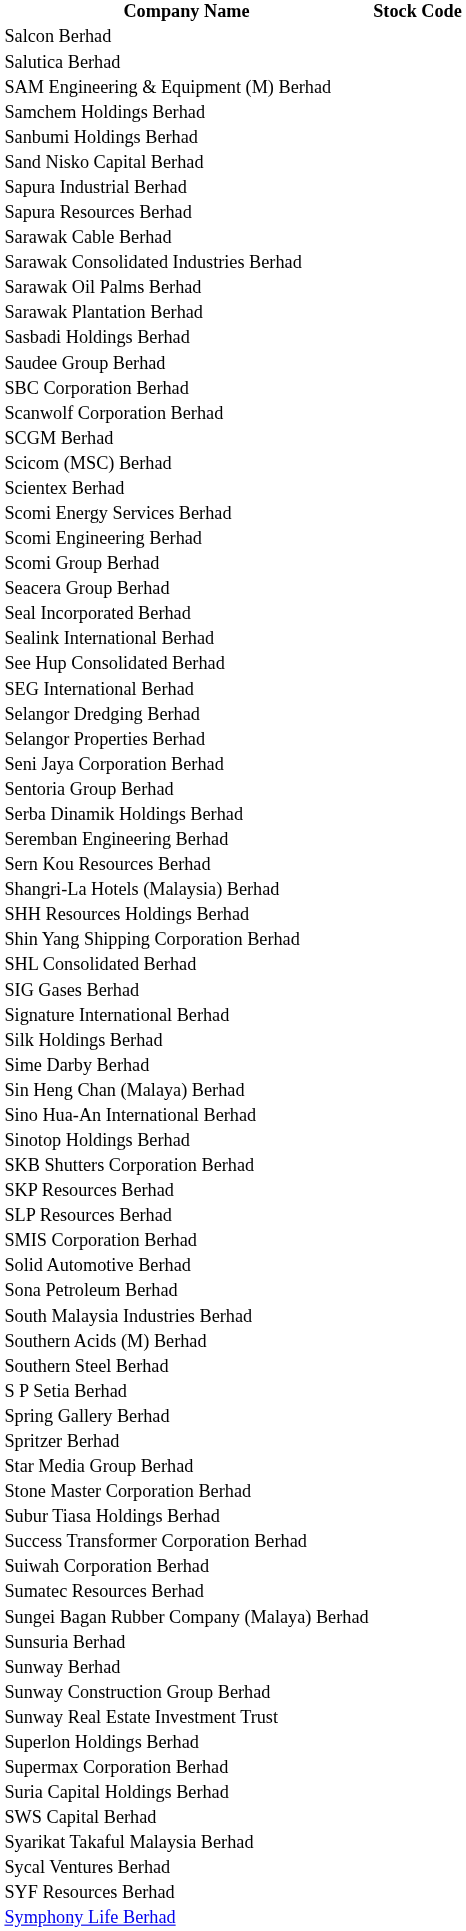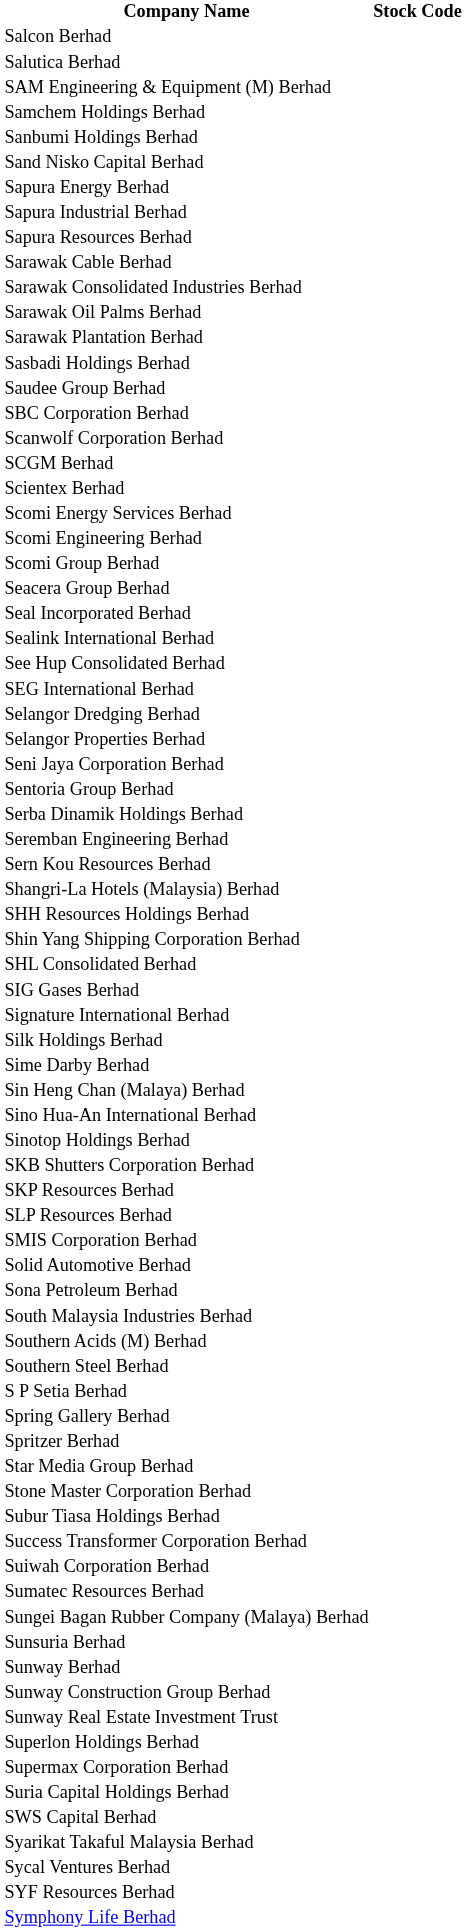+ row: Sapura Energy Berhad
- row: Scicom (MSC) Berhad
